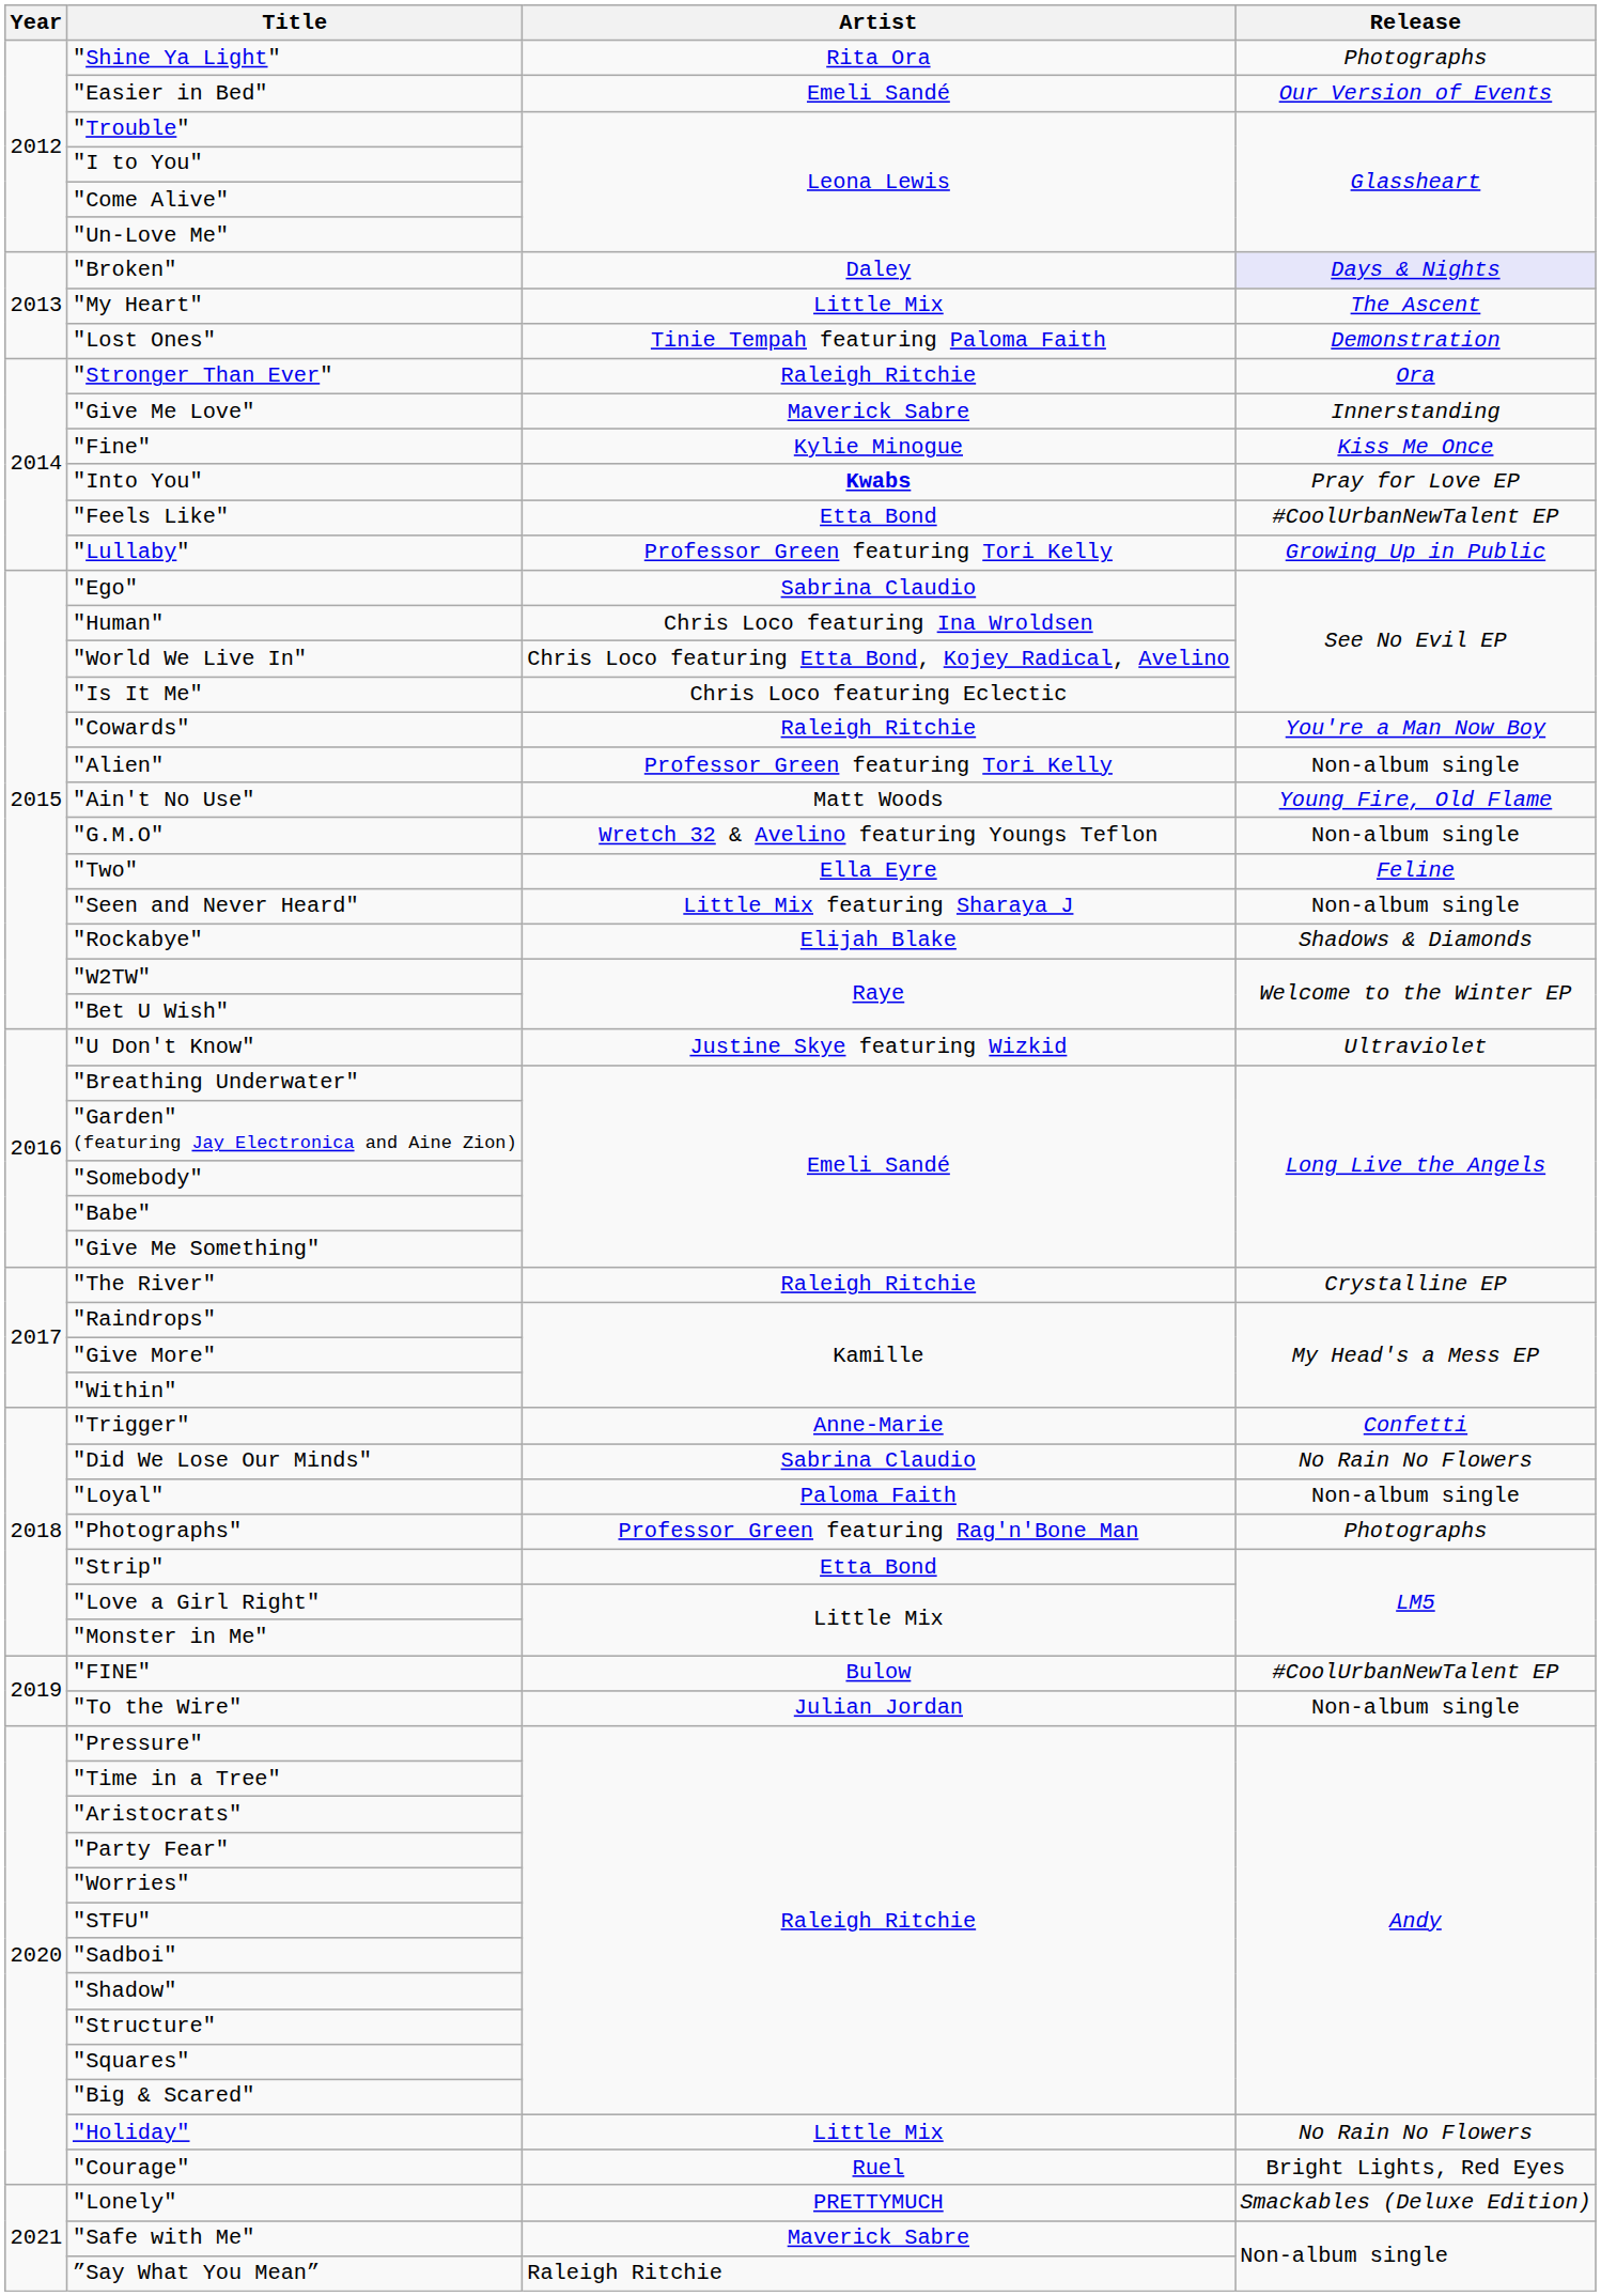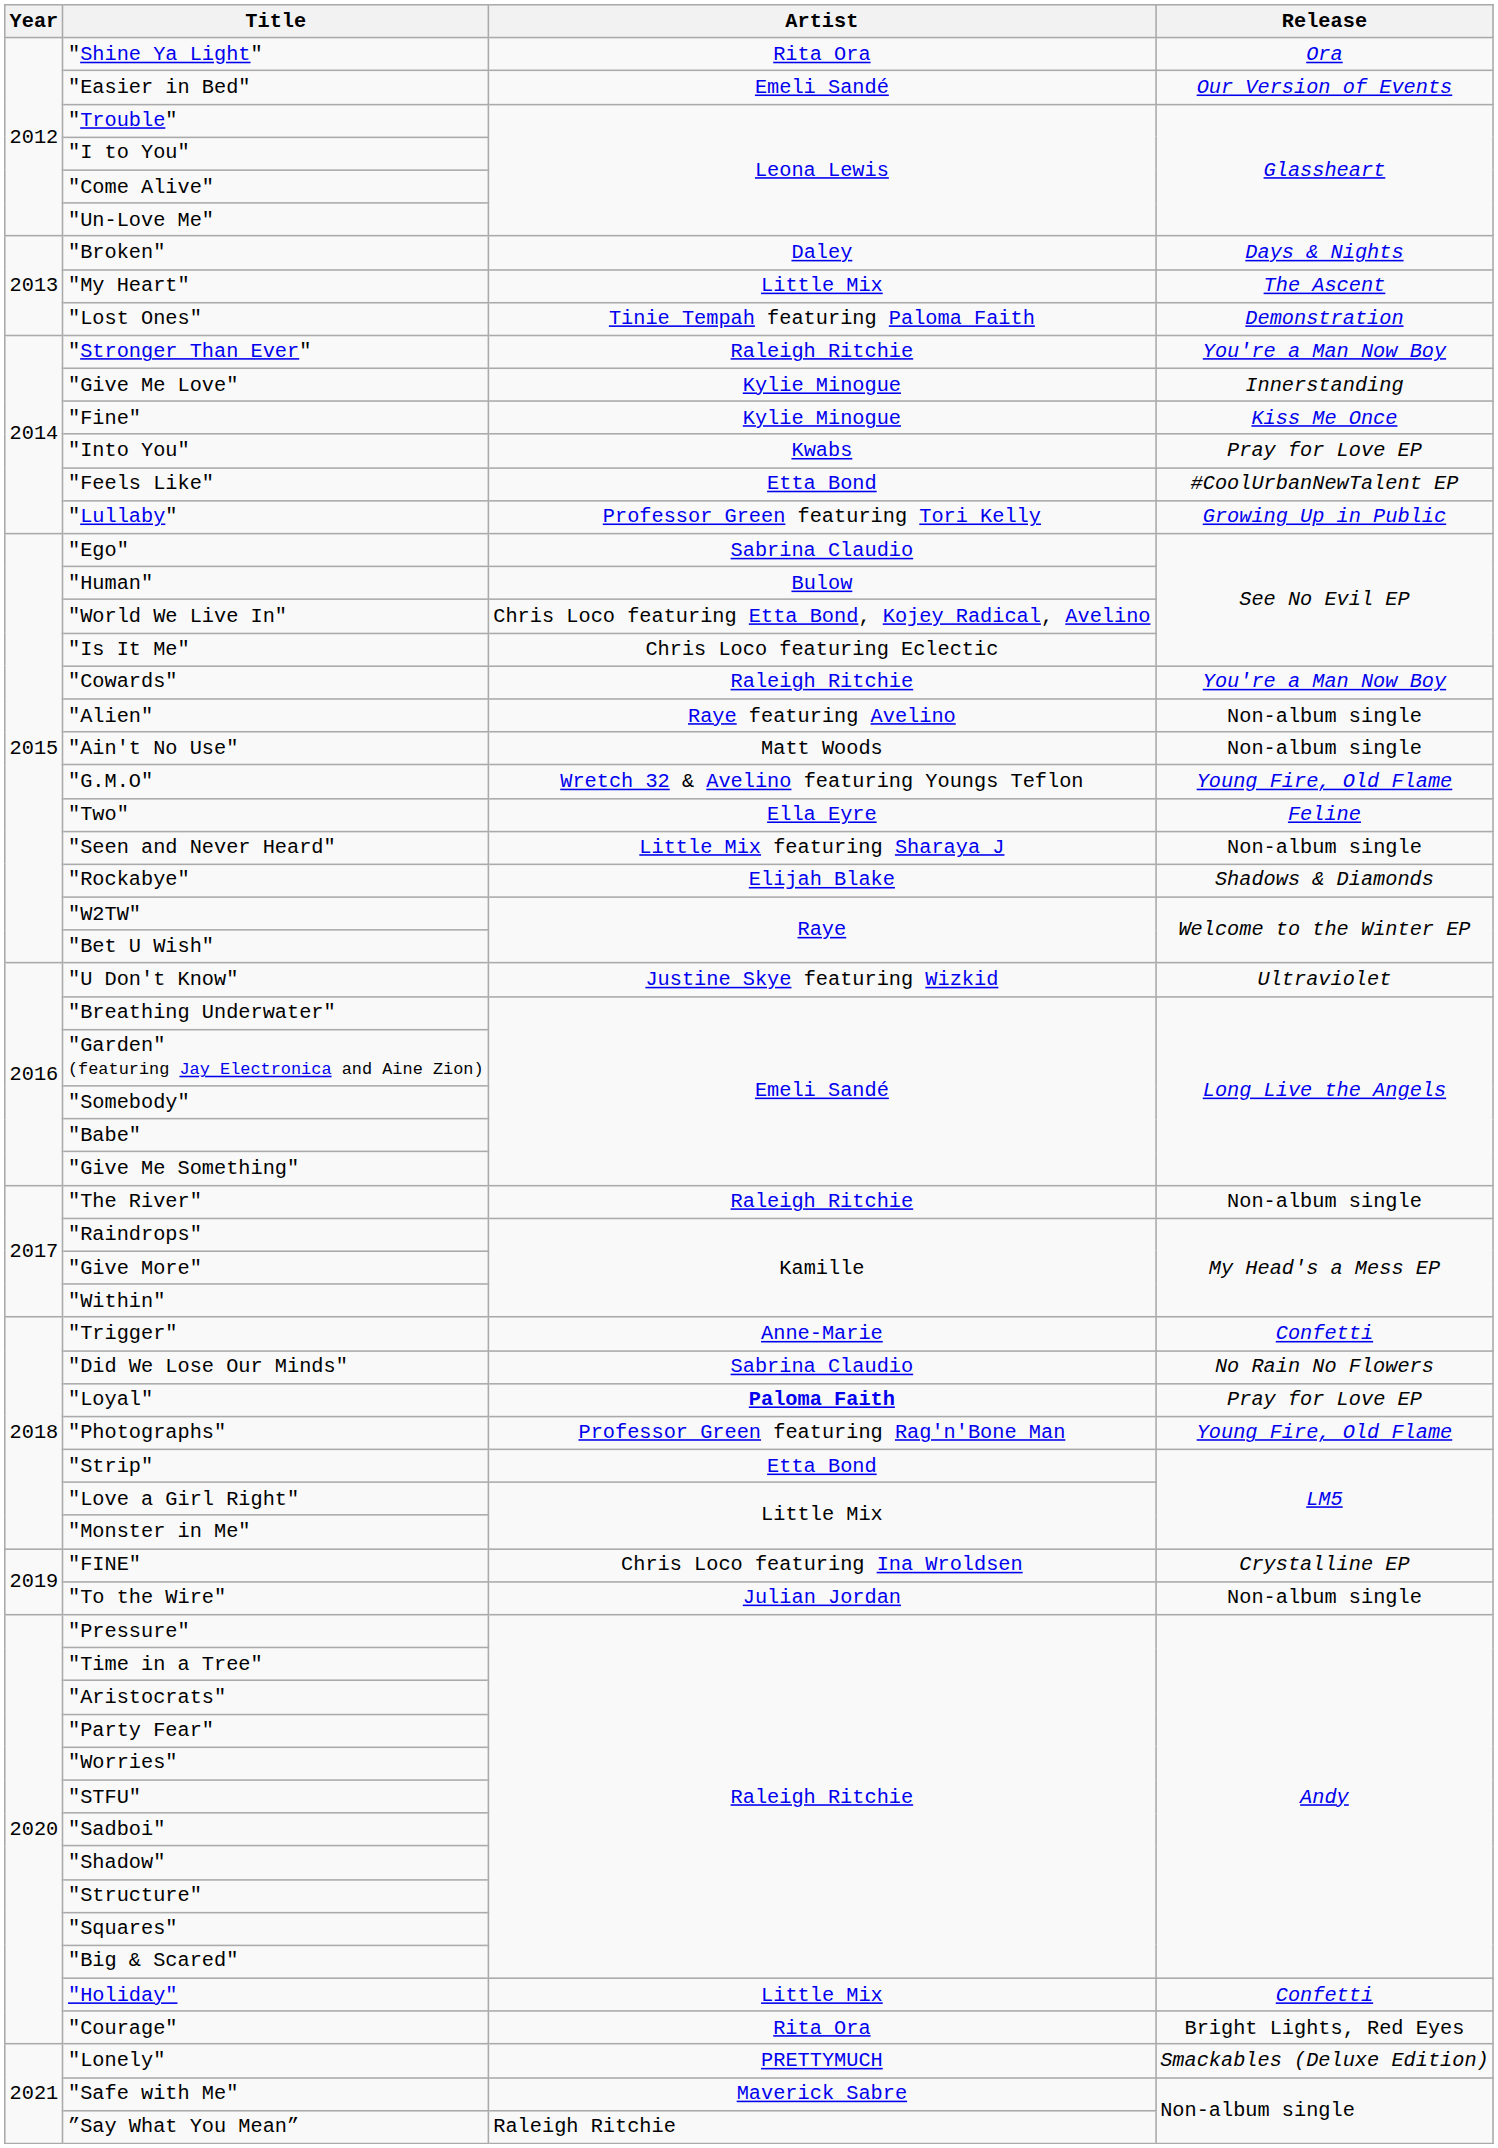"Shine Ya Light" | Release: Photographs -> Ora
"Broken" | Release: lavender background -> no background
"Stronger Than Ever" | Release: Ora -> You're a Man Now Boy
"Give Me Love" | Artist: Maverick Sabre -> Kylie Minogue
"Into You" | Artist: bold -> normal
"Human" | Artist: Chris Loco featuring Ina Wroldsen -> Bulow
"Alien" | Artist: Professor Green featuring Tori Kelly -> Raye featuring Avelino
"Ain't No Use" | Release: Young Fire, Old Flame -> Non-album single
"G.M.O" | Release: Non-album single -> Young Fire, Old Flame
"The River" | Release: Crystalline EP -> Non-album single
"Loyal" | Artist: normal -> bold
"Loyal" | Release: Non-album single -> Pray for Love EP
"Photographs" | Release: Photographs -> Young Fire, Old Flame
"FINE" | Artist: Bulow -> Chris Loco featuring Ina Wroldsen
"FINE" | Release: #CoolUrbanNewTalent EP -> Crystalline EP
"Holiday" | Release: No Rain No Flowers -> Confetti
"Courage" | Artist: Ruel -> Rita Ora
